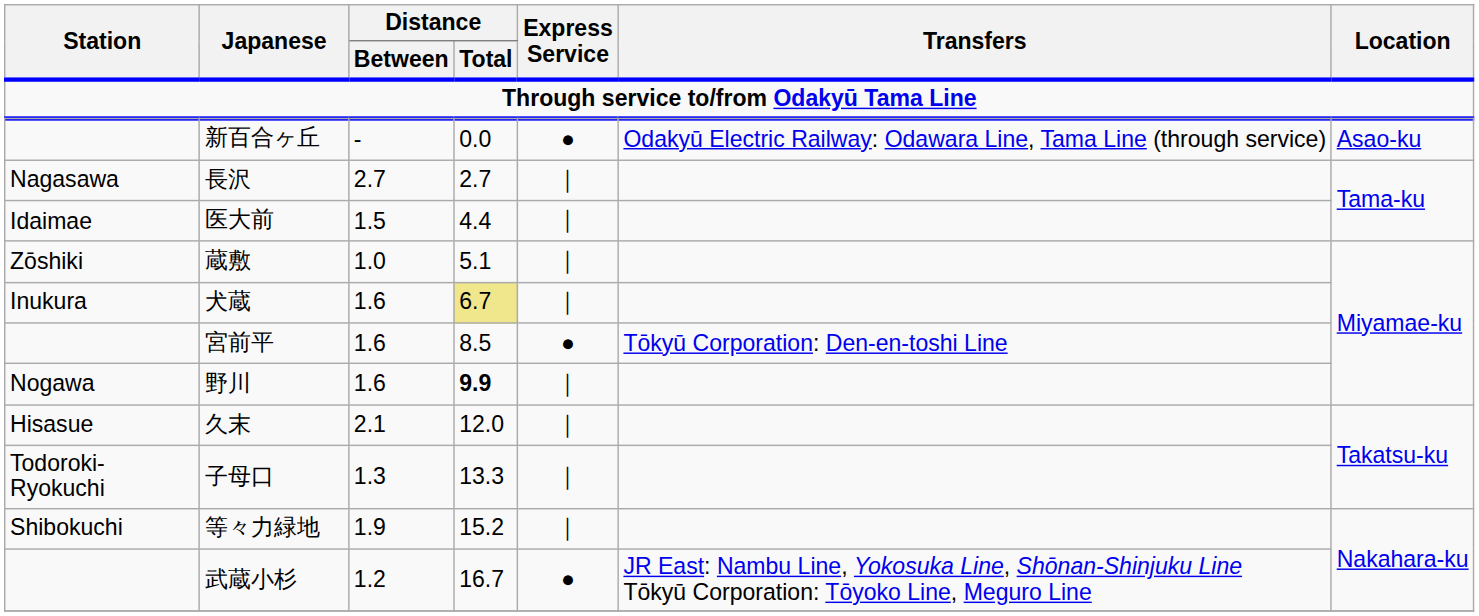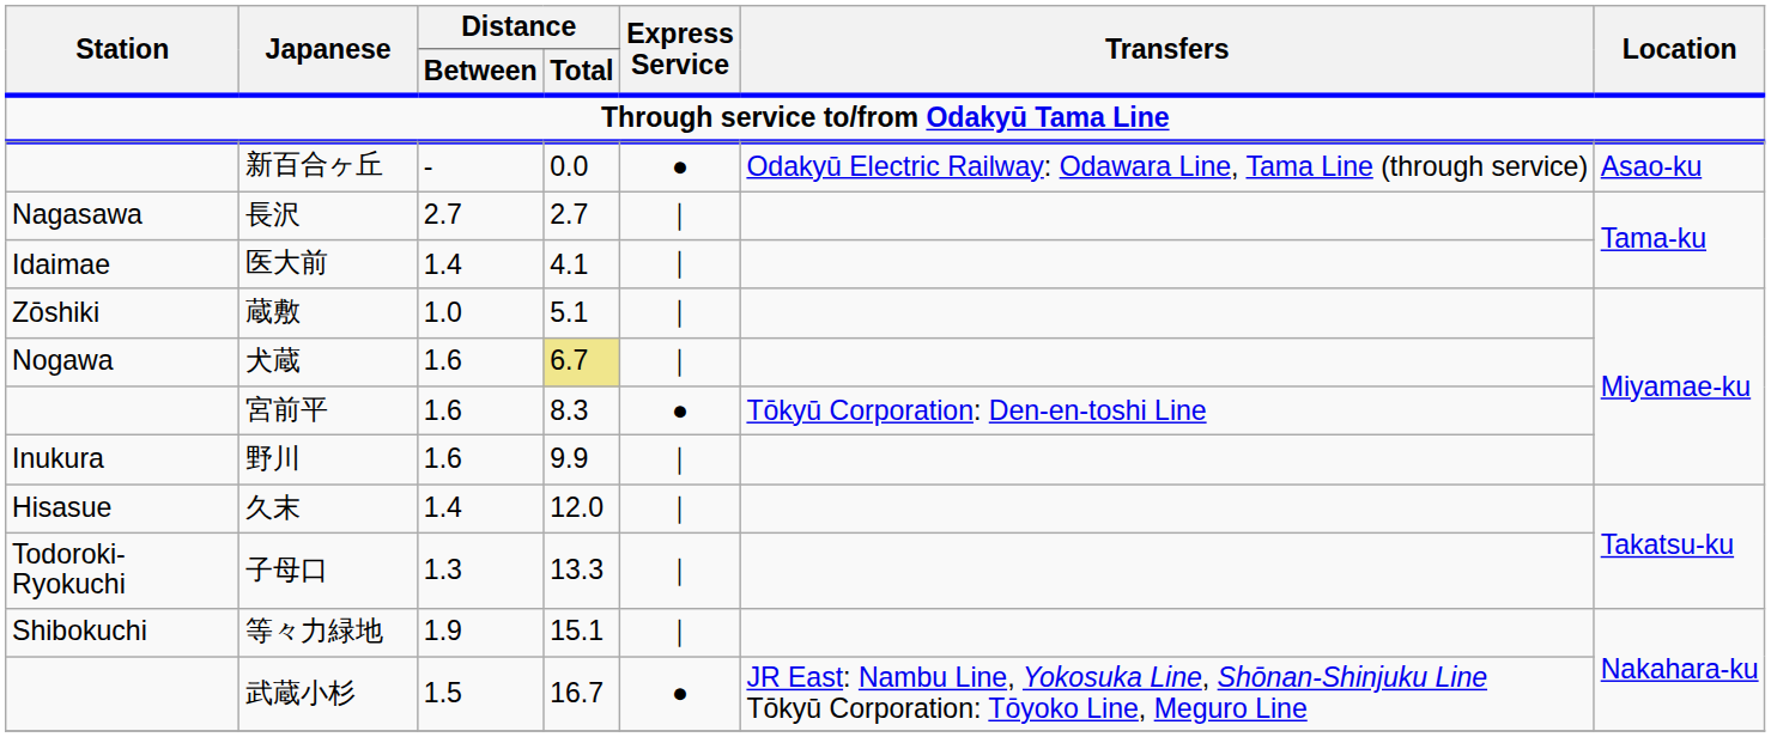医大前 | Distance / Between: 1.5 -> 1.4
医大前 | Distance / Total: 4.4 -> 4.1
犬蔵 | Station: Inukura -> Nogawa
宮前平 | Distance / Total: 8.5 -> 8.3
野川 | Station: Nogawa -> Inukura
野川 | Distance / Total: bold -> normal
久末 | Distance / Between: 2.1 -> 1.4
等々力緑地 | Distance / Total: 15.2 -> 15.1
武蔵小杉 | Distance / Between: 1.2 -> 1.5
